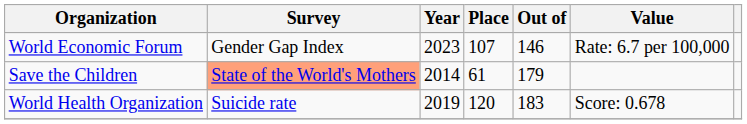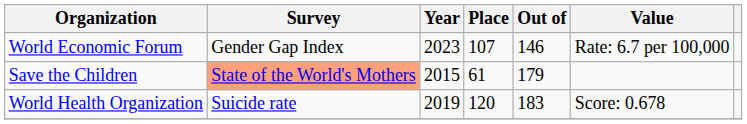Save the Children | Year: 2014 -> 2015
